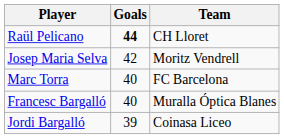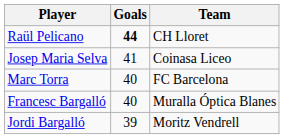Josep Maria Selva | Goals: 42 -> 41
Josep Maria Selva | Team: Moritz Vendrell -> Coinasa Liceo
Jordi Bargalló | Team: Coinasa Liceo -> Moritz Vendrell
